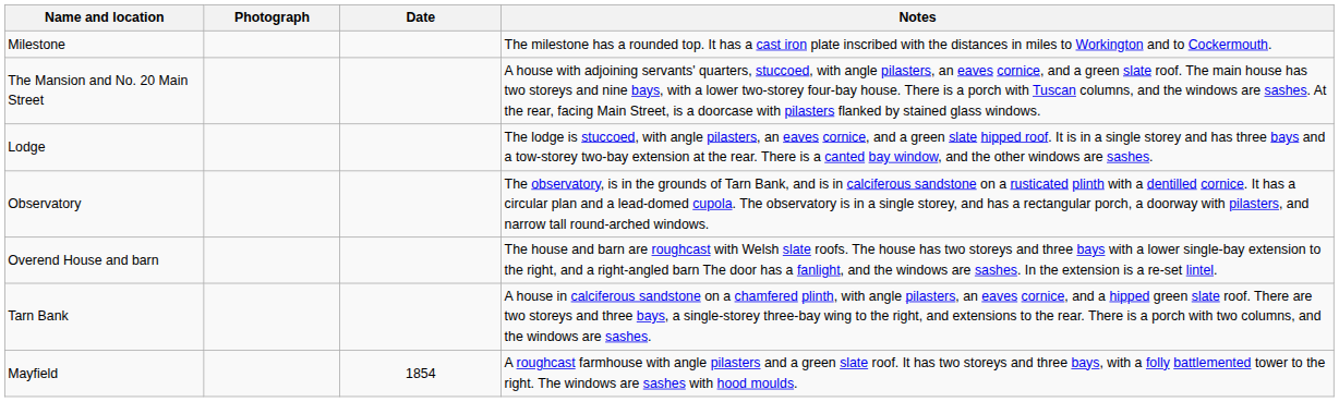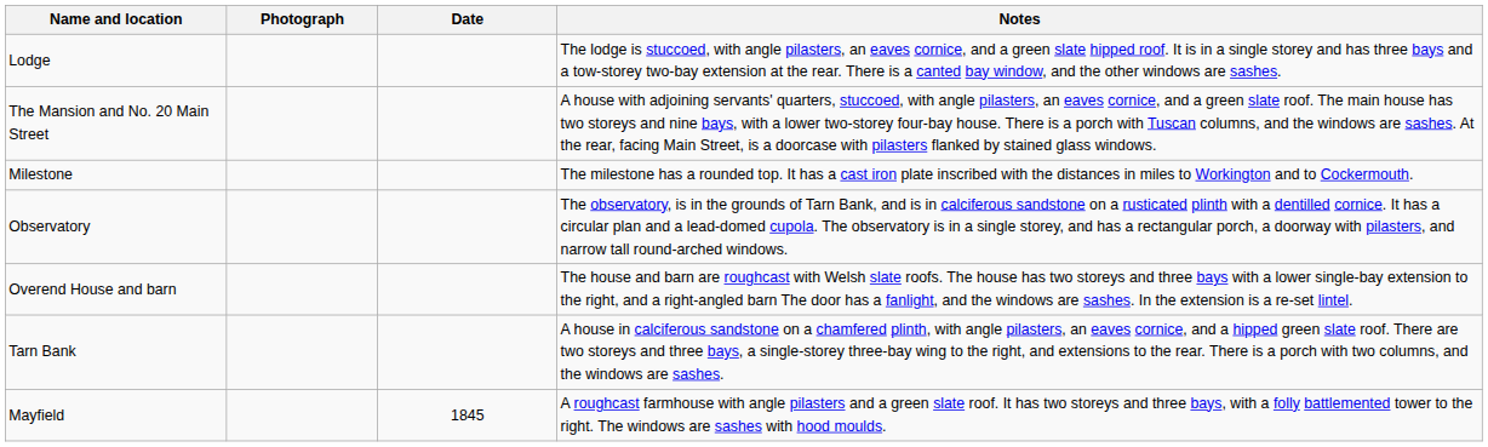rows swapped: Milestone <-> Lodge
Mayfield | Date: 1854 -> 1845
